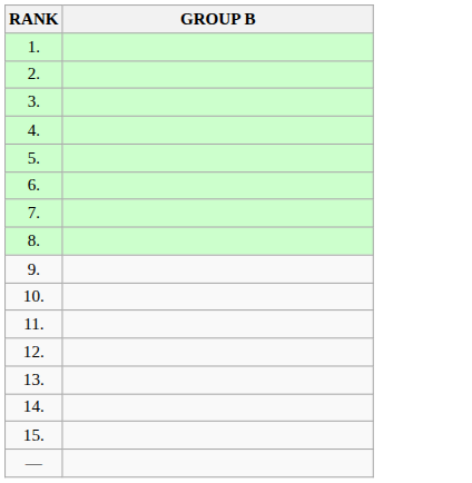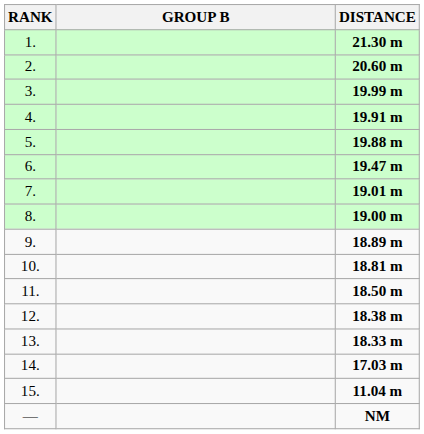+ column: DISTANCE | 21.30 m | 20.60 m | 19.99 m | 19.91 m | 19.88 m | 19.47 m | 19.01 m | 19.00 m | 18.89 m | 18.81 m | 18.50 m | 18.38 m | 18.33 m | 17.03 m | 11.04 m | NM
